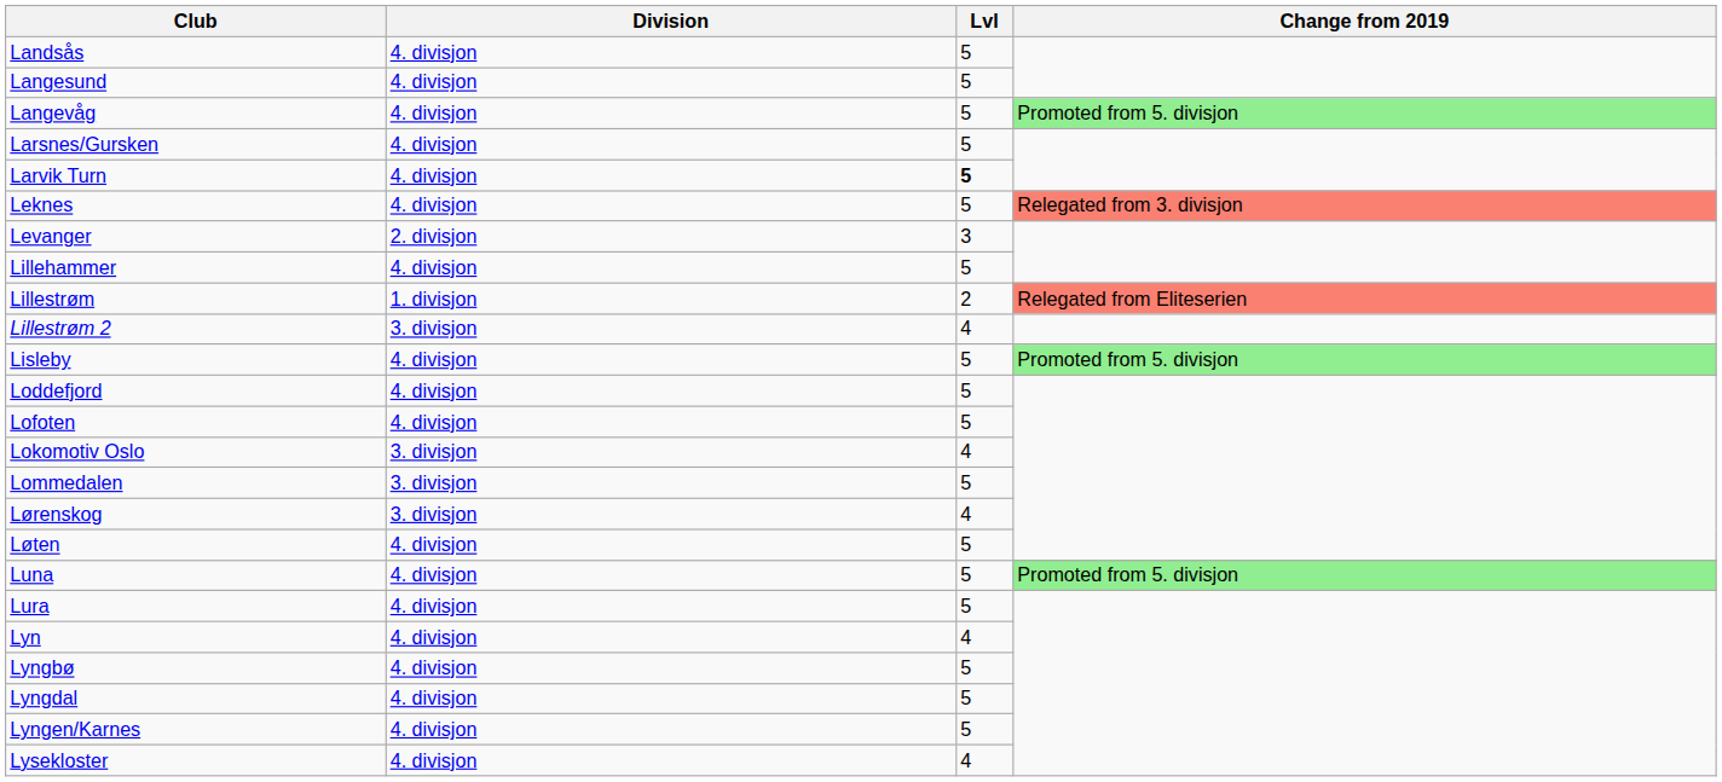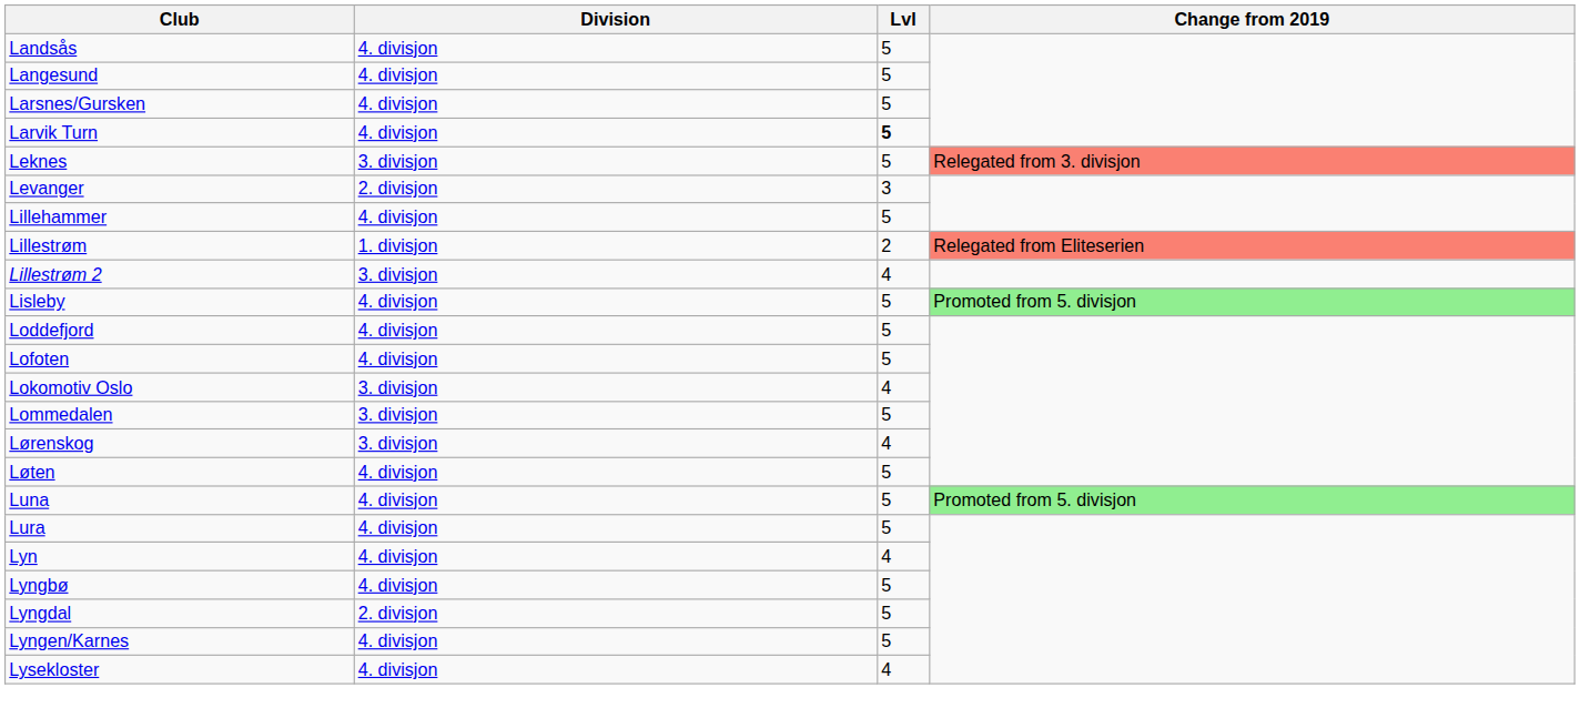- row: Langevåg | 4. divisjon | 5 | Promoted from 5. divisjon
Leknes | Division: 4. divisjon -> 3. divisjon
Lyngdal | Division: 4. divisjon -> 2. divisjon
